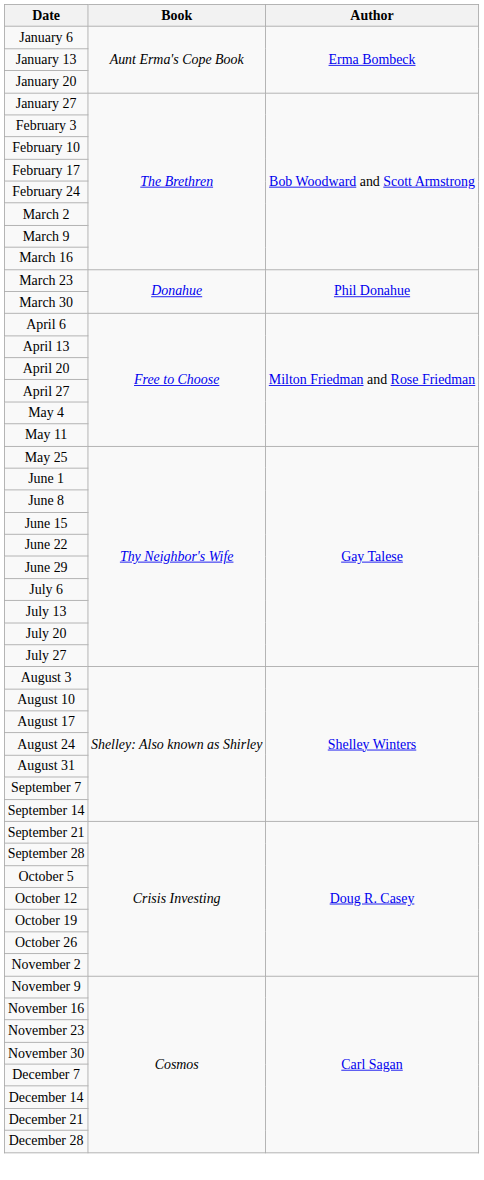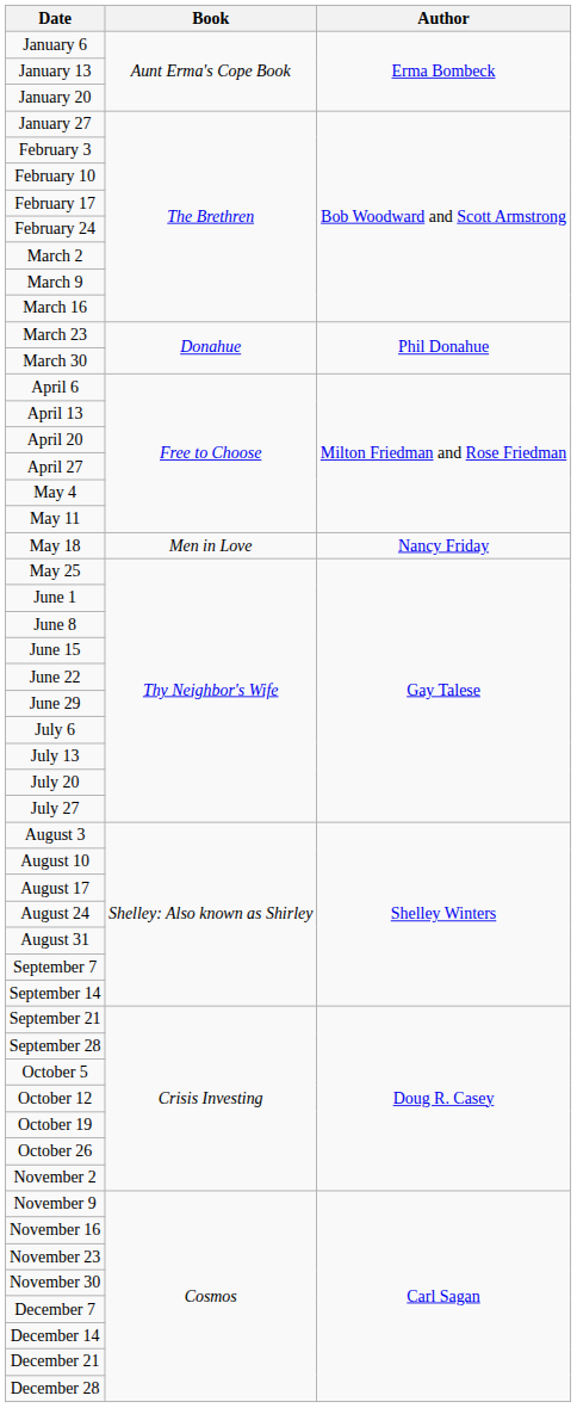+ row: May 18 | Men in Love | Nancy Friday
